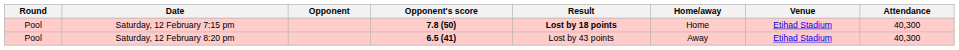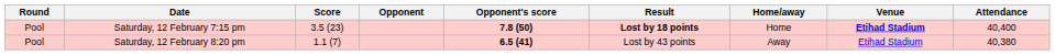+ column: Score | 3.5 (23) | 1.1 (7)
Saturday, 12 February 7:15 pm | Venue: normal -> bold
Saturday, 12 February 7:15 pm | Attendance: 40,300 -> 40,400
Saturday, 12 February 8:20 pm | Attendance: 40,300 -> 40,380
